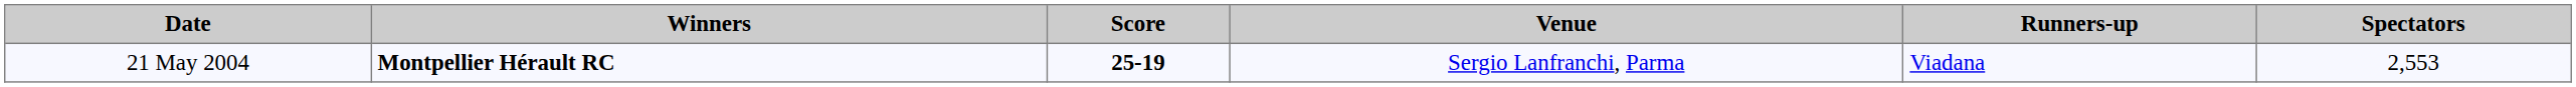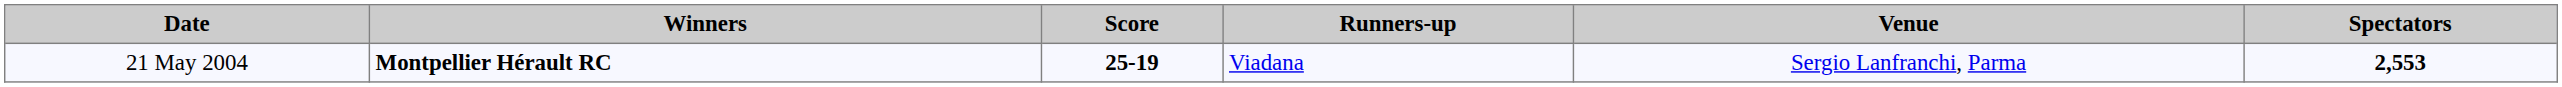columns swapped: Runners-up <-> Venue
21 May 2004 | Spectators: normal -> bold
